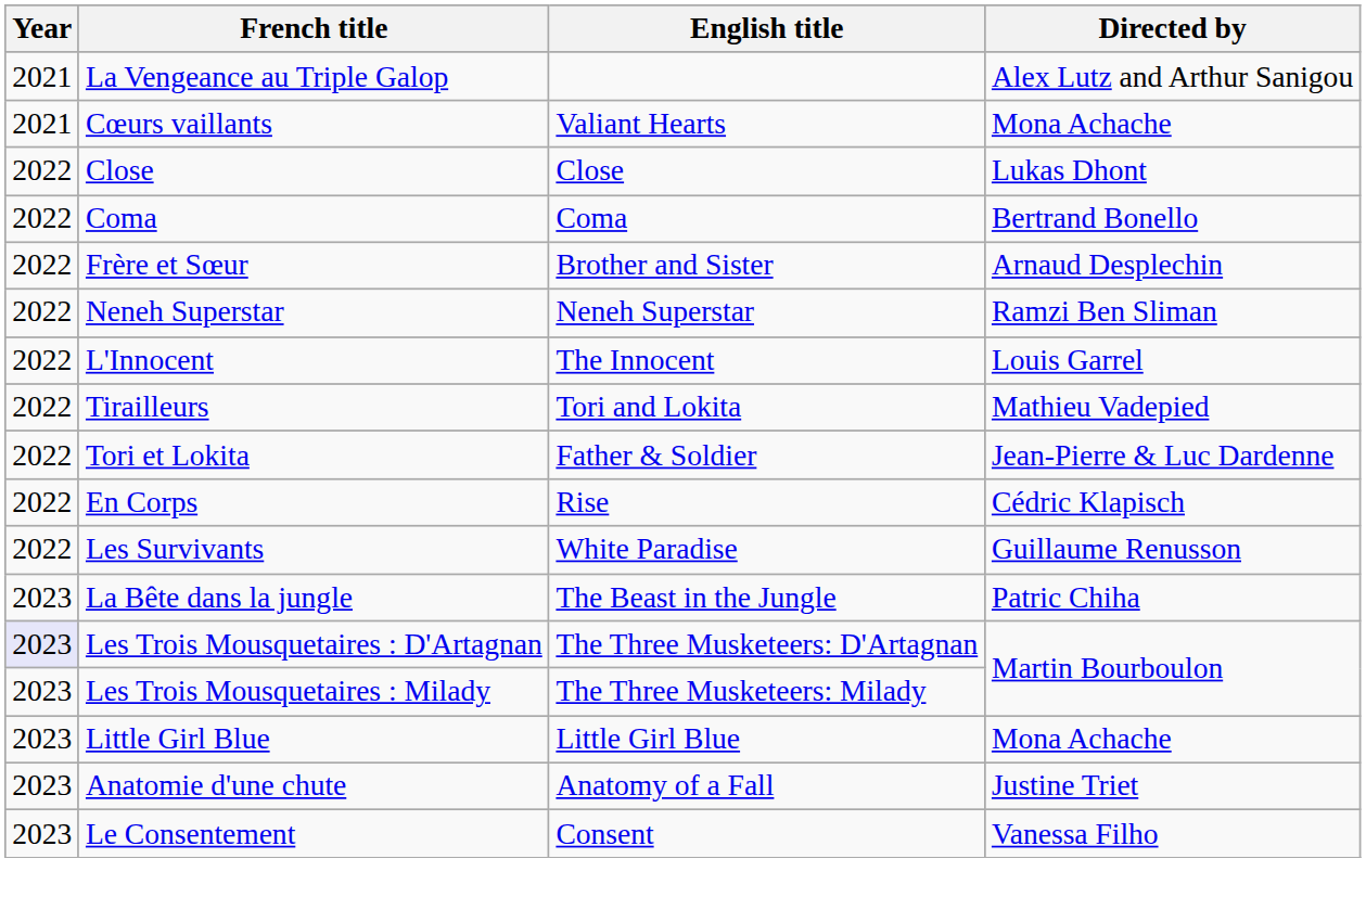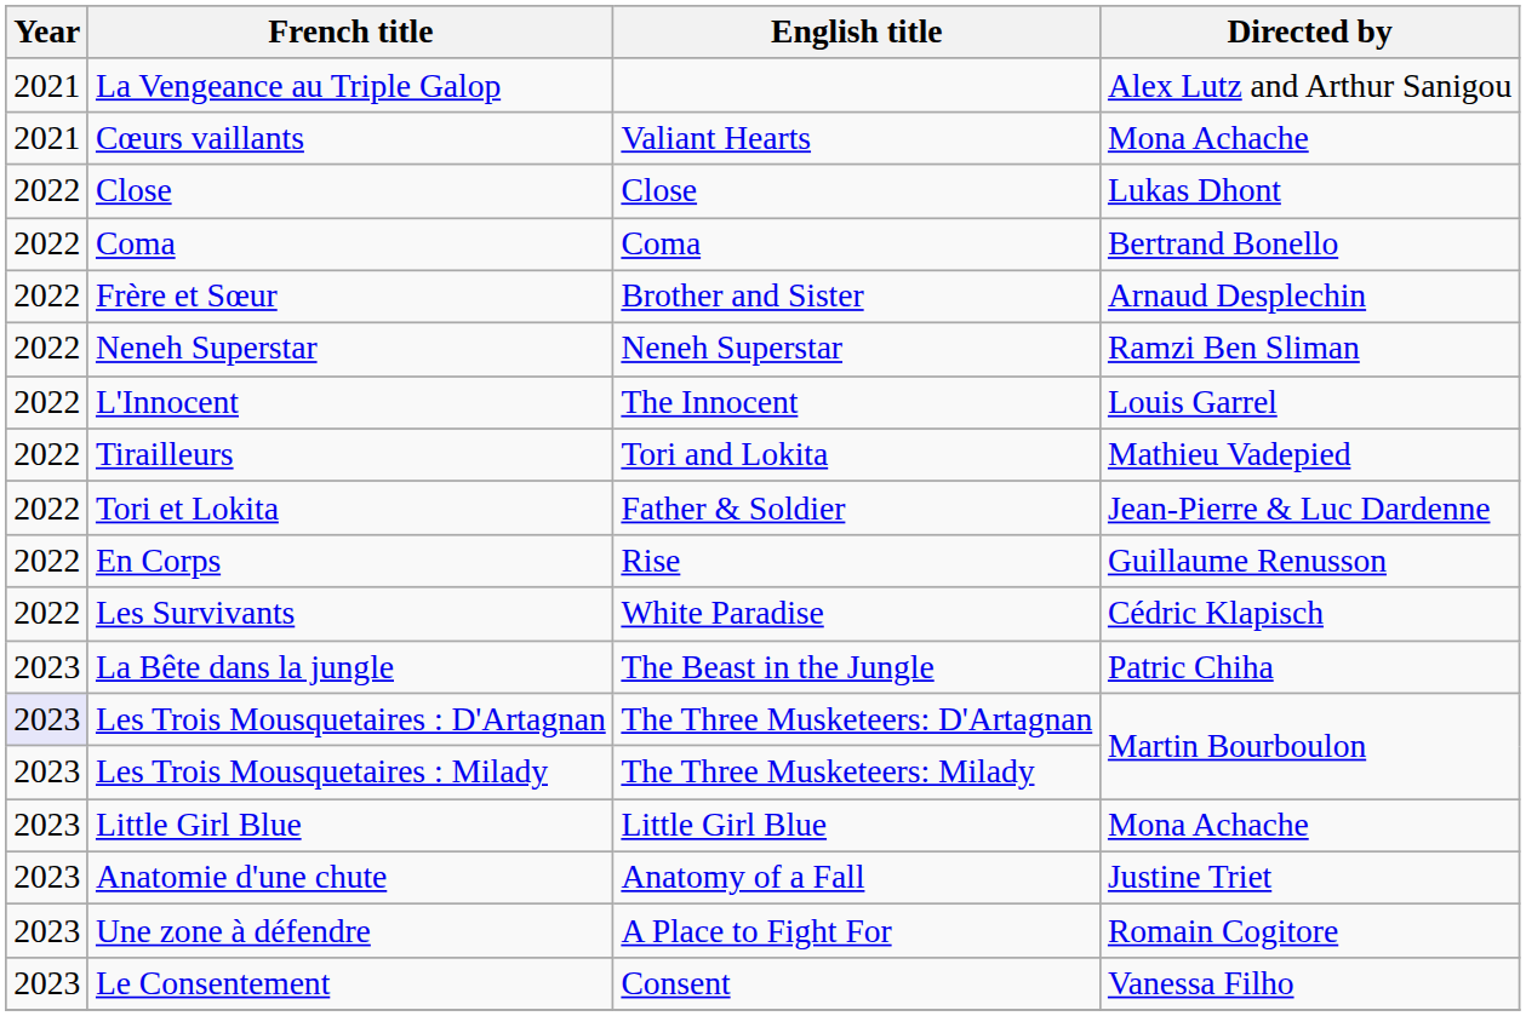En Corps | Directed by: Cédric Klapisch -> Guillaume Renusson
Les Survivants | Directed by: Guillaume Renusson -> Cédric Klapisch
+ row: 2023 | Une zone à défendre | A Place to Fight For | Romain Cogitore
